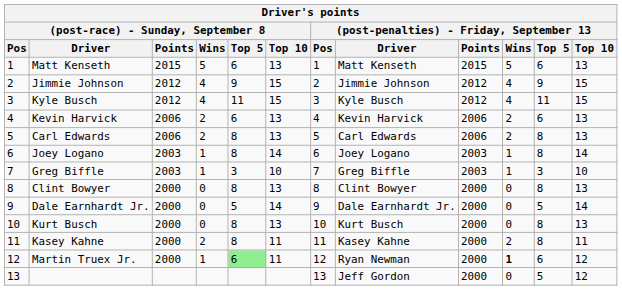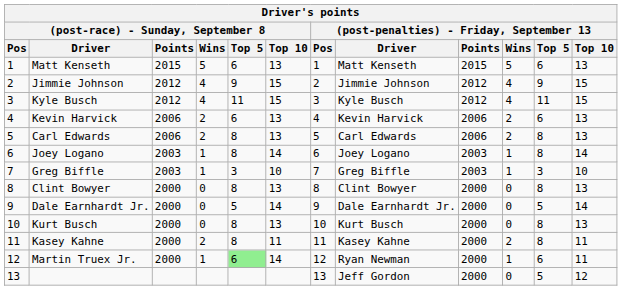Martin Truex Jr. | (post-race) - Sunday, September 8 / Top 10: 11 -> 14
Martin Truex Jr. | (post-penalties) - Friday, September 13 / Wins: bold -> normal
Martin Truex Jr. | (post-penalties) - Friday, September 13 / Top 10: 12 -> 11
